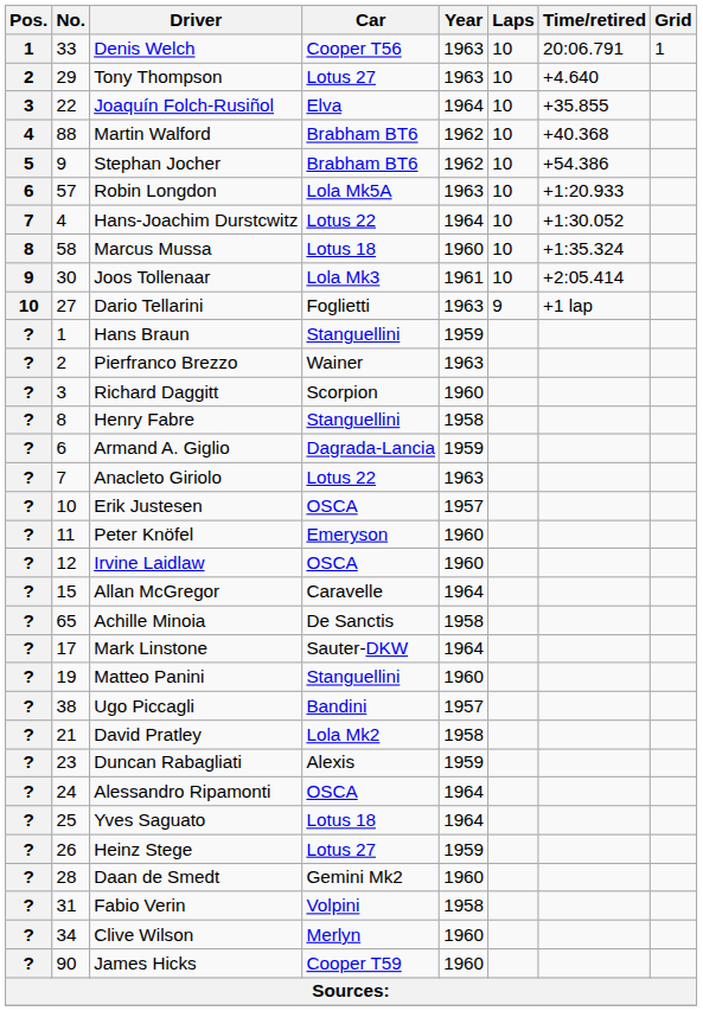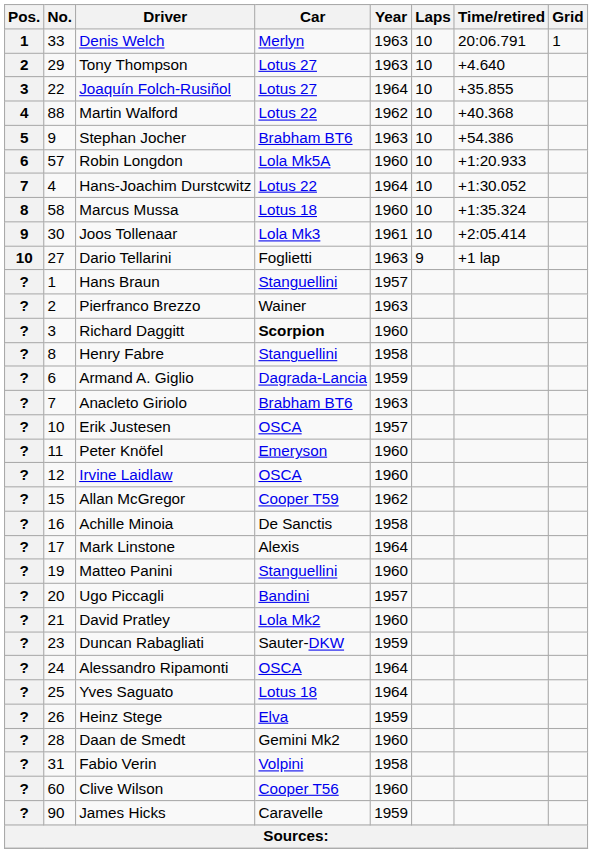Denis Welch | Car: Cooper T56 -> Merlyn
Joaquín Folch-Rusiñol | Car: Elva -> Lotus 27
Martin Walford | Car: Brabham BT6 -> Lotus 22
Stephan Jocher | Year: 1962 -> 1963
Robin Longdon | Year: 1963 -> 1960
Hans Braun | Year: 1959 -> 1957
Richard Daggitt | Car: normal -> bold
Anacleto Giriolo | Car: Lotus 22 -> Brabham BT6
Allan McGregor | Car: Caravelle -> Cooper T59
Allan McGregor | Year: 1964 -> 1962
Achille Minoia | No.: 65 -> 16
Mark Linstone | Car: Sauter-DKW -> Alexis
Ugo Piccagli | No.: 38 -> 20
David Pratley | Year: 1958 -> 1960
Duncan Rabagliati | Car: Alexis -> Sauter-DKW
Heinz Stege | Car: Lotus 27 -> Elva
Clive Wilson | No.: 34 -> 60
Clive Wilson | Car: Merlyn -> Cooper T56
James Hicks | Car: Cooper T59 -> Caravelle
James Hicks | Year: 1960 -> 1959
